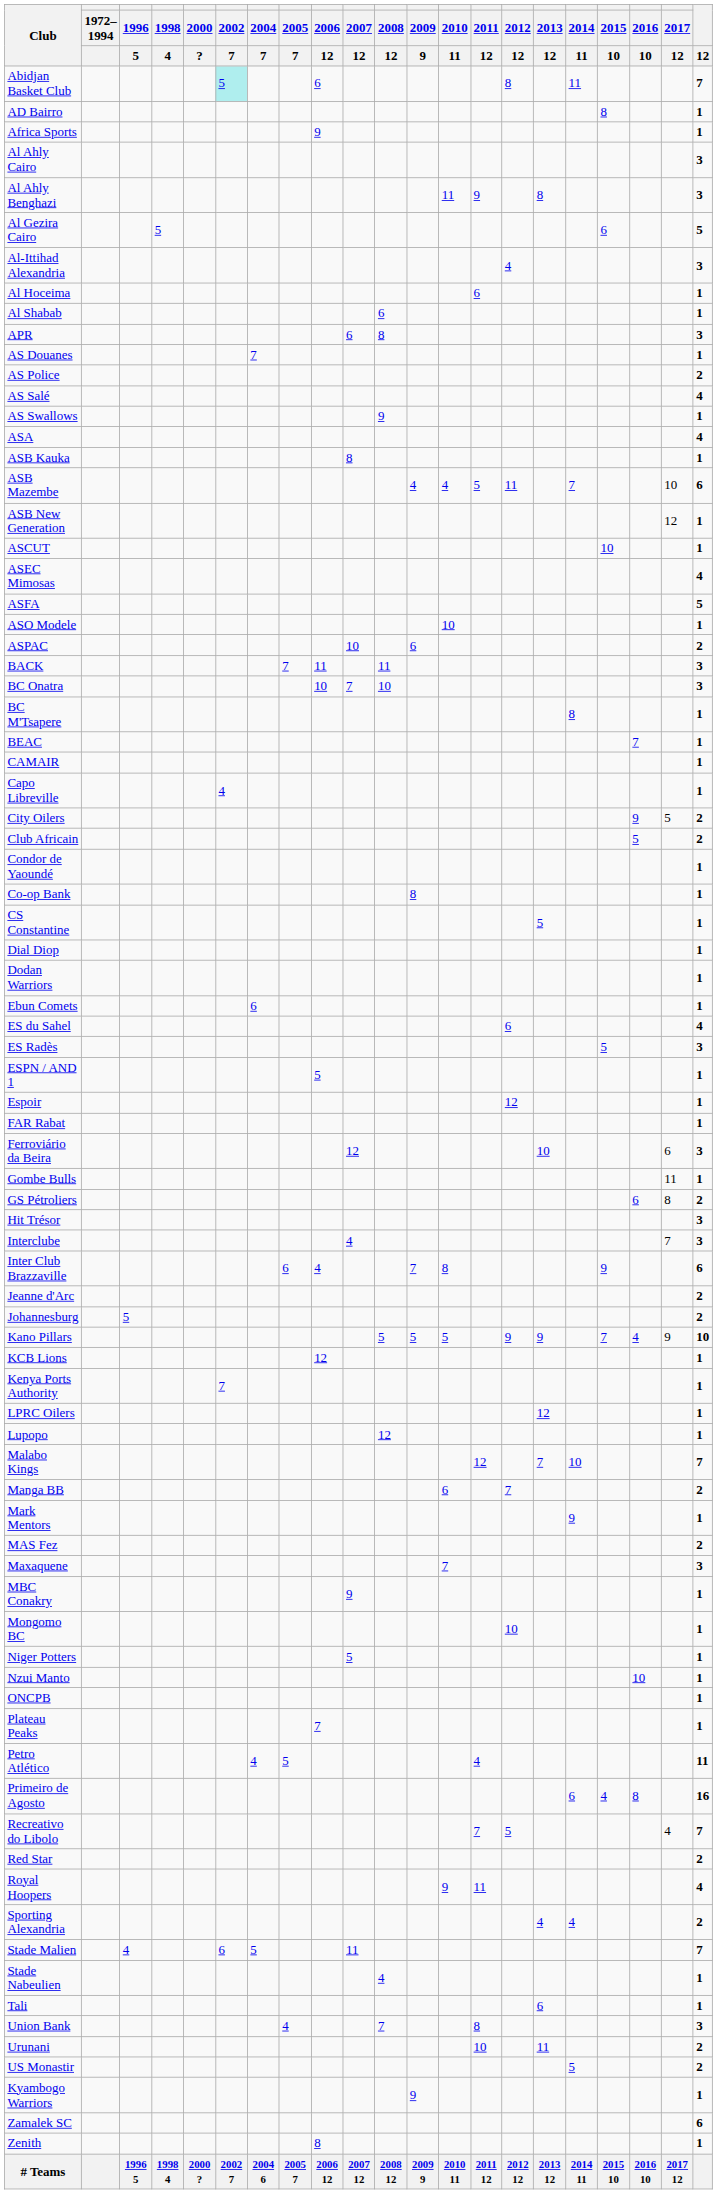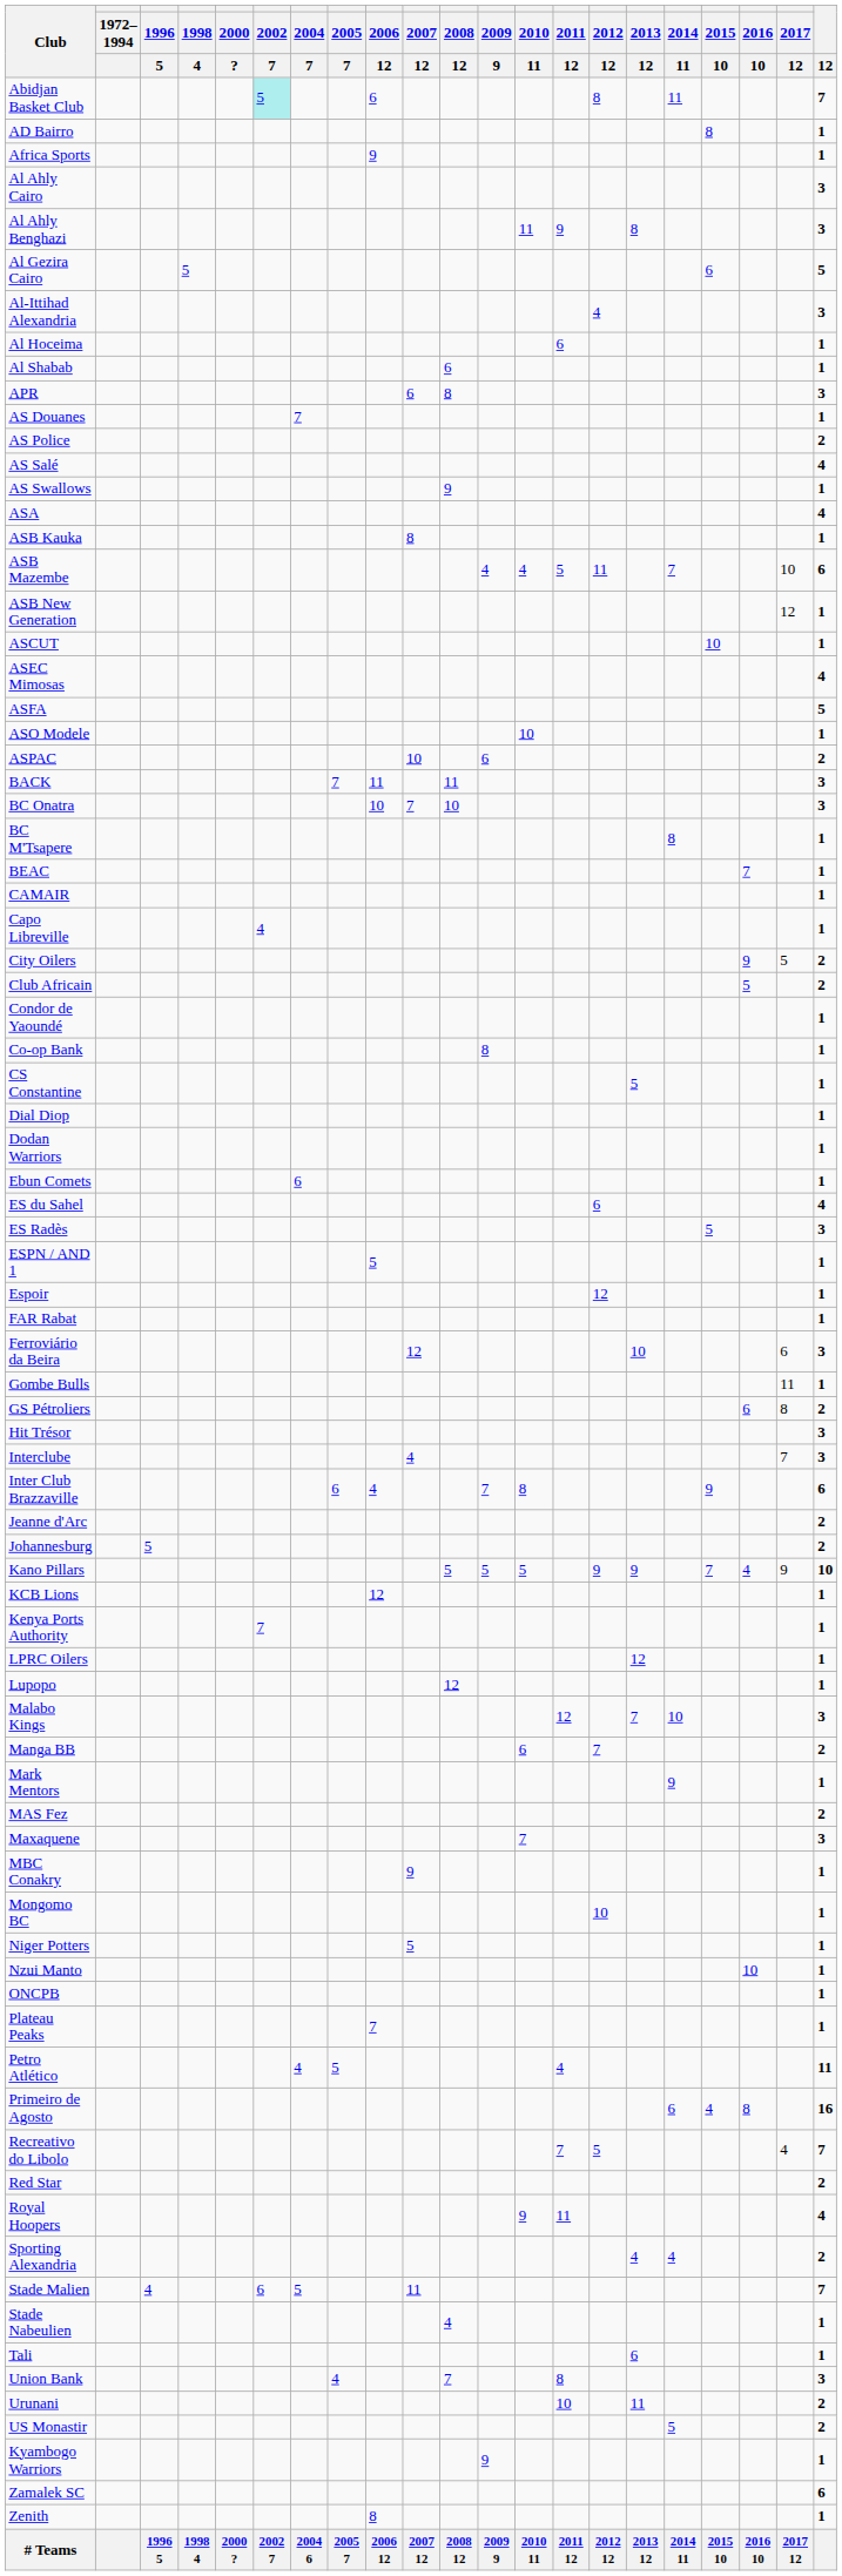Malabo Kings | 12: 7 -> 3
